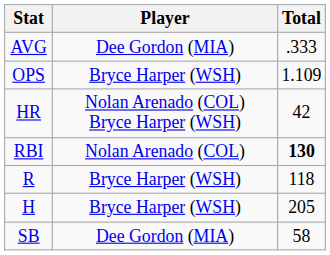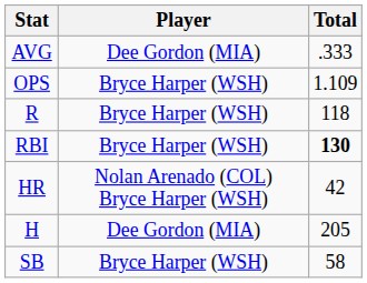rows swapped: HR <-> R
RBI | Player: Nolan Arenado (COL) -> Bryce Harper (WSH)
H | Player: Bryce Harper (WSH) -> Dee Gordon (MIA)
SB | Player: Dee Gordon (MIA) -> Bryce Harper (WSH)
